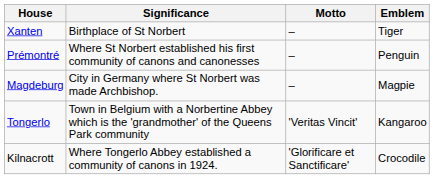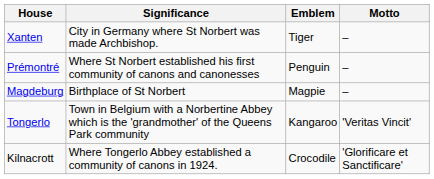columns swapped: Motto <-> Emblem
Xanten | Significance: Birthplace of St Norbert -> City in Germany where St Norbert was made Archbishop.
Magdeburg | Significance: City in Germany where St Norbert was made Archbishop. -> Birthplace of St Norbert
